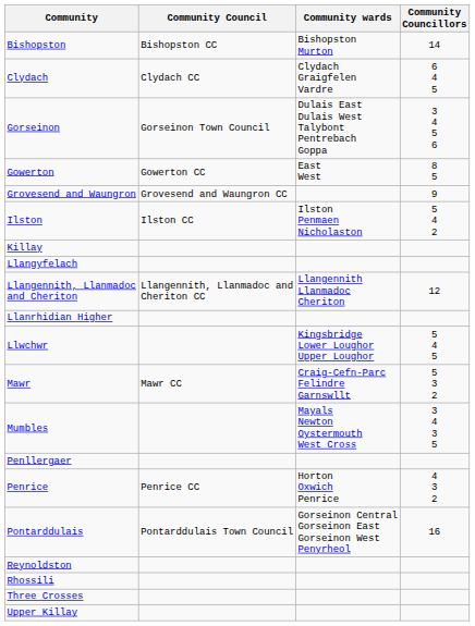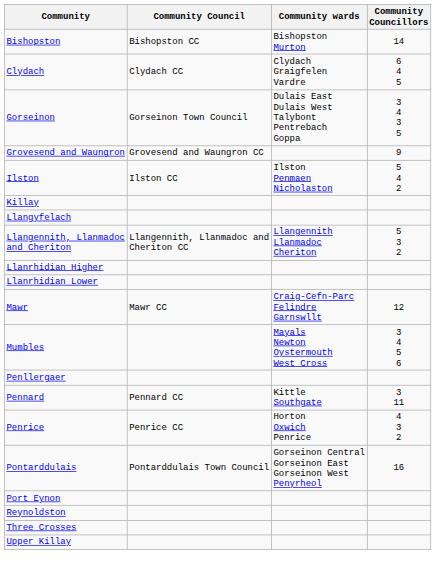Gorseinon | Community Councillors: 3 4 5 6 -> 3 4 3 5
- row: Gowerton | Gowerton CC | East West | 8 5
Llangennith, Llanmadoc and Cheriton | Community Councillors: 12 -> 5 3 2
+ row: Llanrhidian Lower
- row: Llwchwr | Kingsbridge Lower Loughor Upper Loughor | 5 4 5
Mawr | Community Councillors: 5 3 2 -> 12
Mumbles | Community Councillors: 3 4 3 5 -> 3 4 5 6
+ row: Pennard | Pennard CC | Kittle Southgate | 3 11
+ row: Port Eynon
- row: Rhossili
